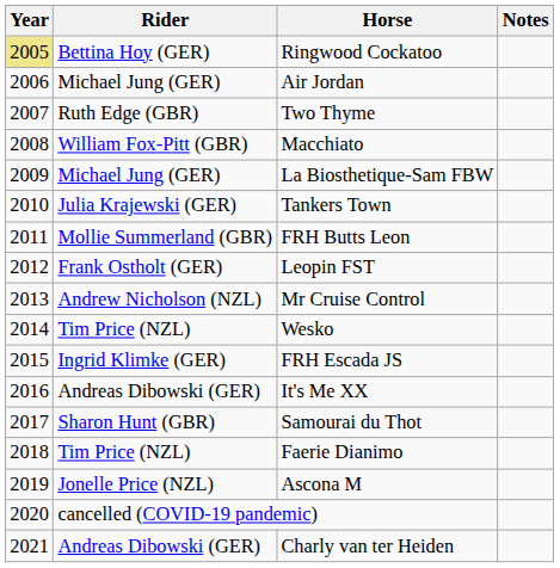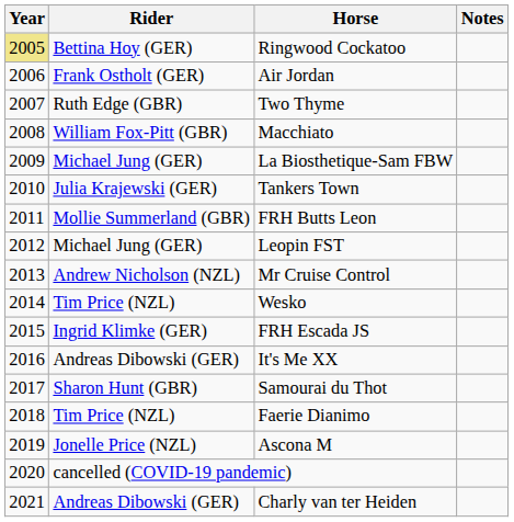Air Jordan | Rider: Michael Jung (GER) -> Frank Ostholt (GER)
Leopin FST | Rider: Frank Ostholt (GER) -> Michael Jung (GER)
